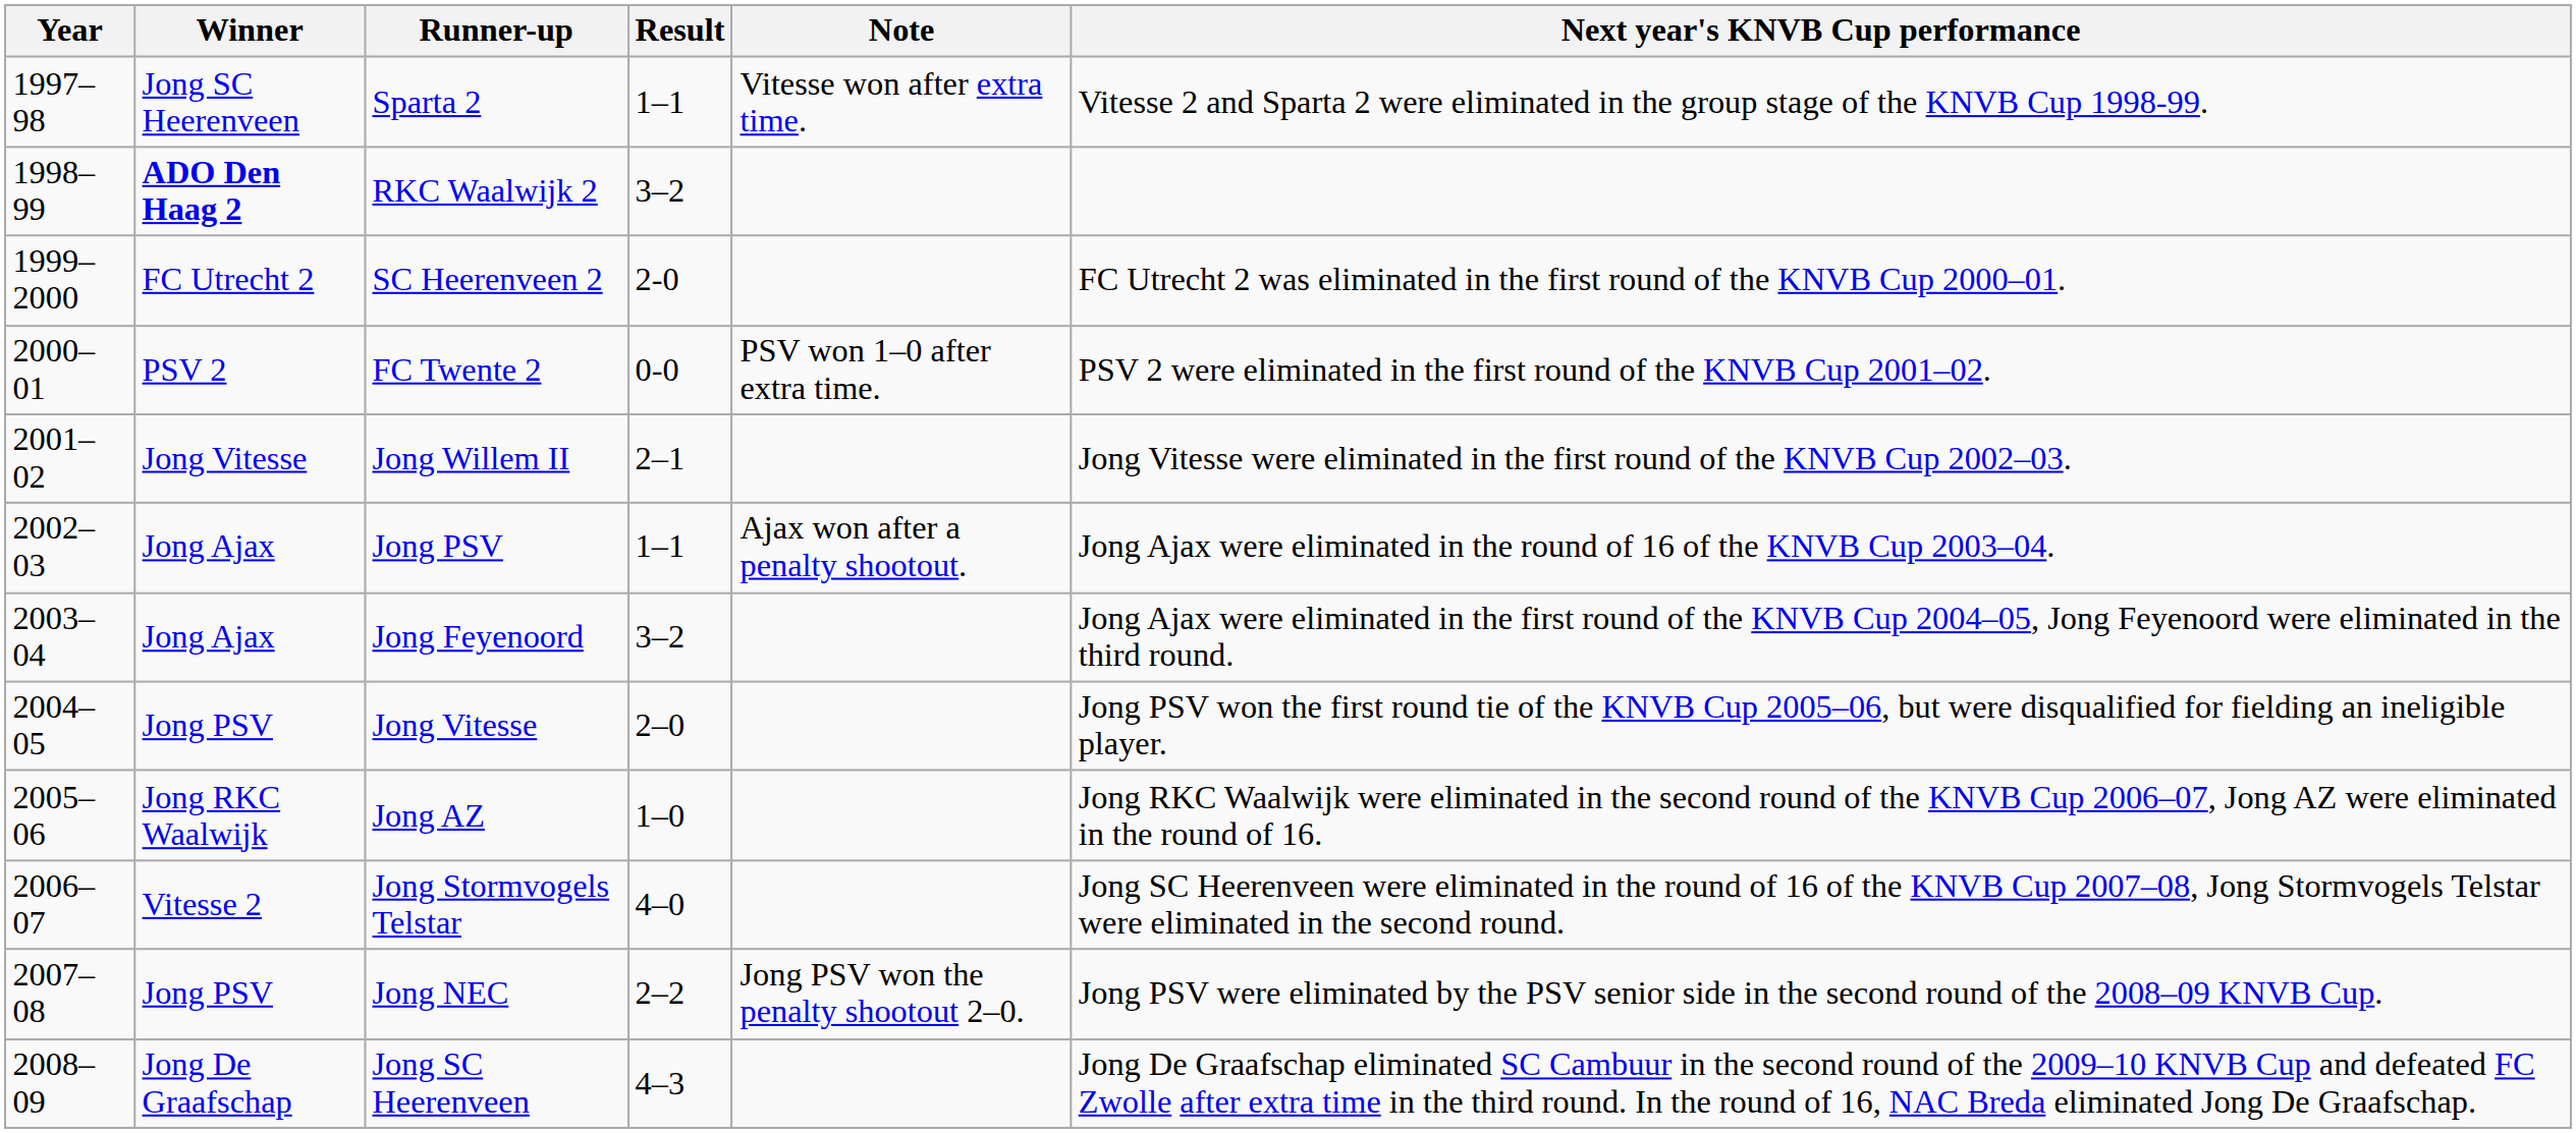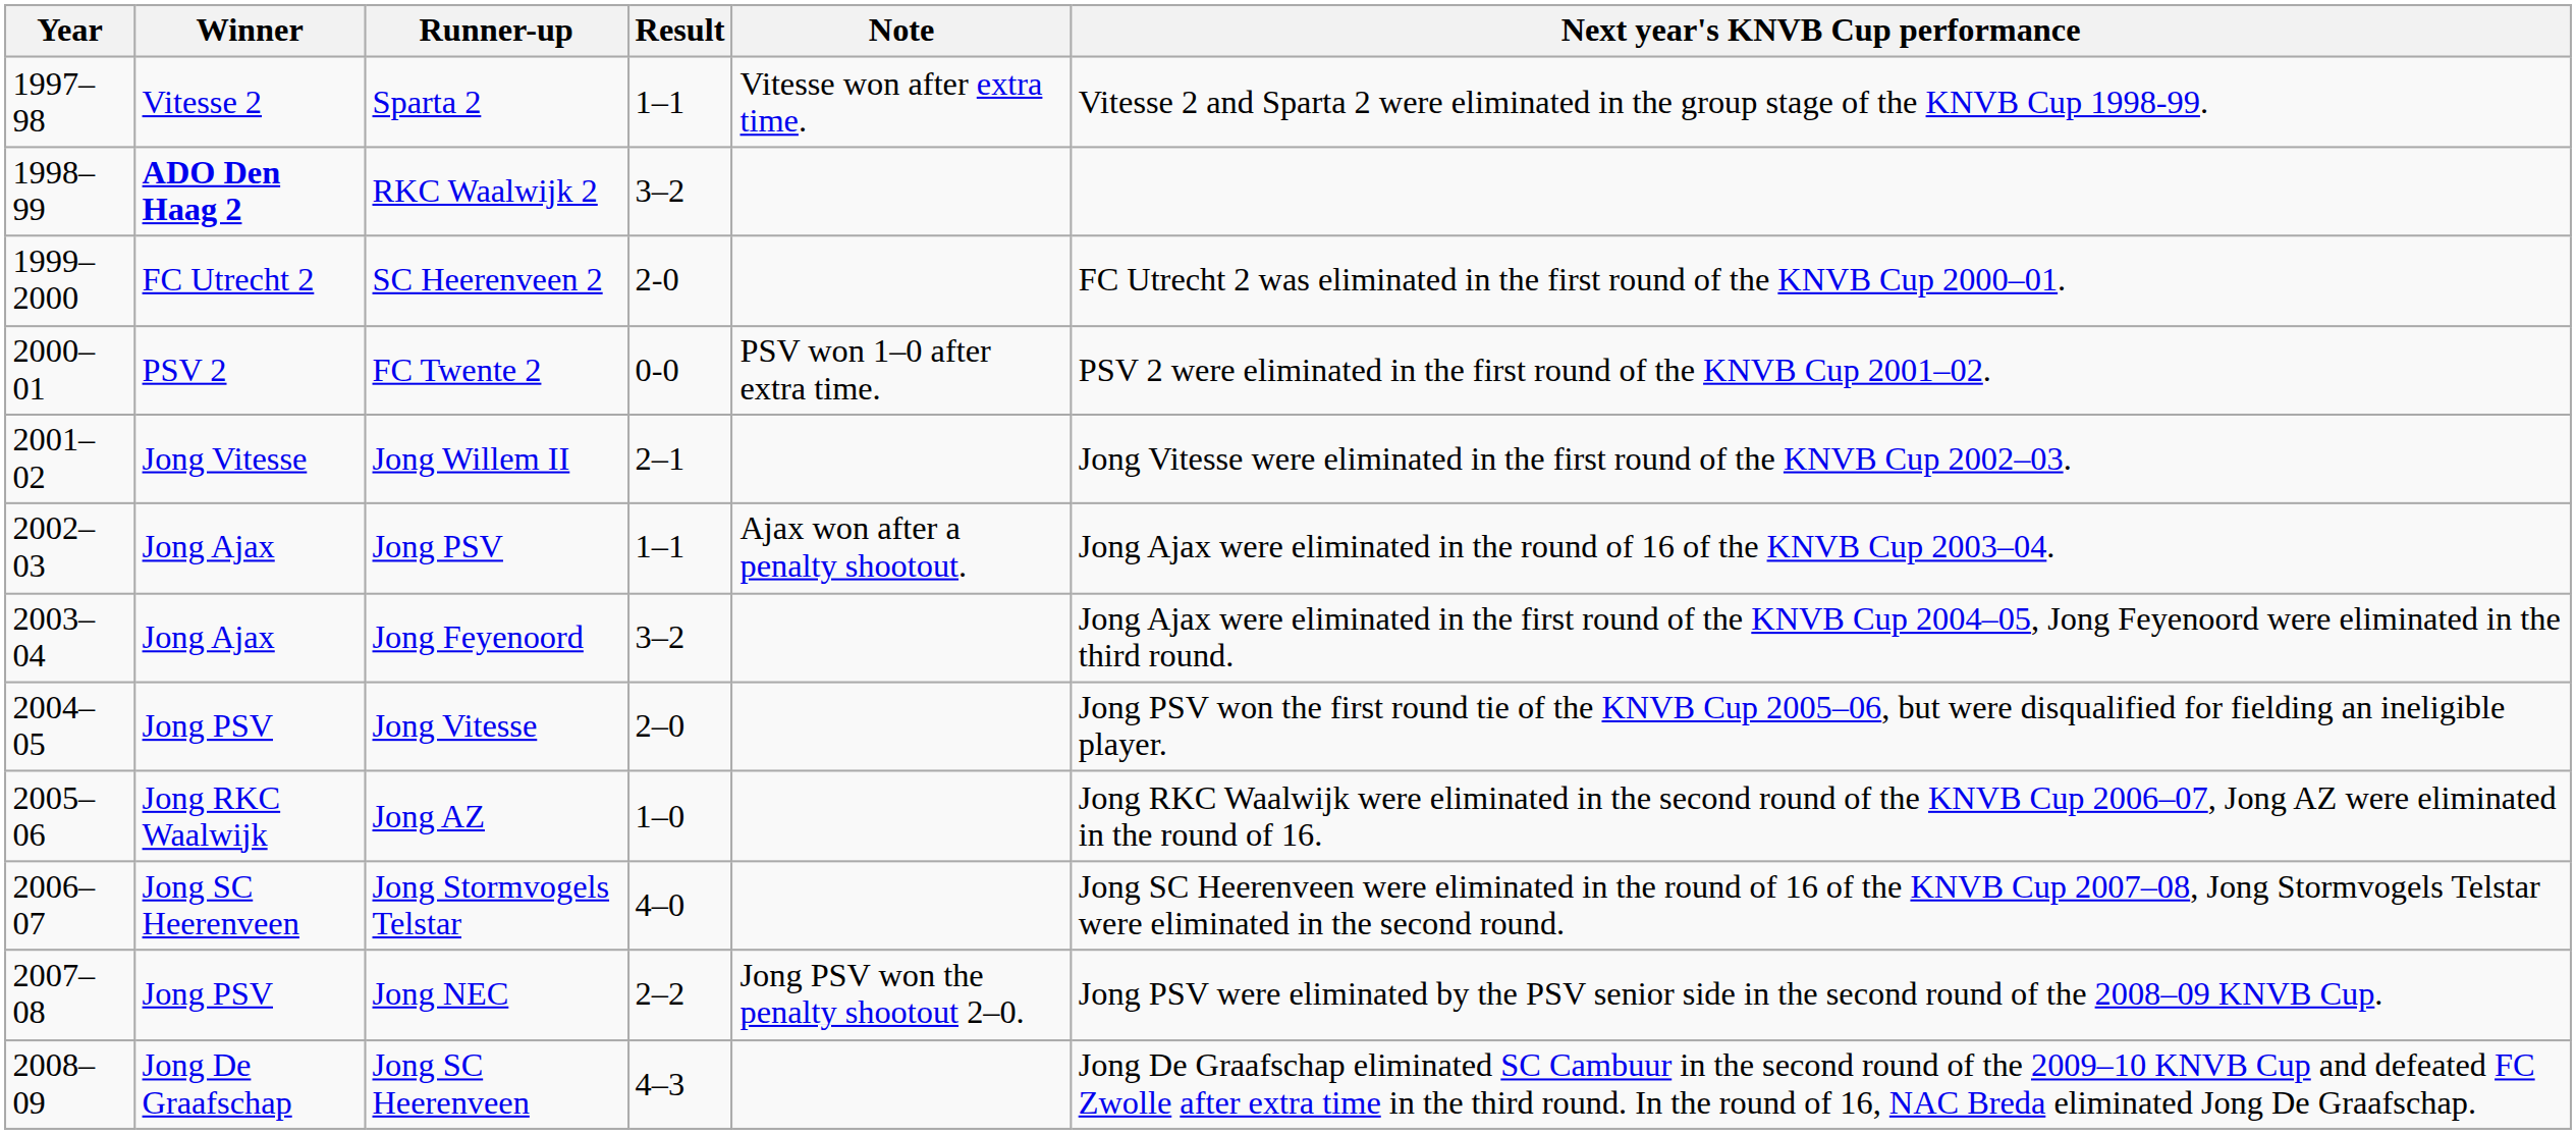Sparta 2 | Winner: Jong SC Heerenveen -> Vitesse 2
Jong Stormvogels Telstar | Winner: Vitesse 2 -> Jong SC Heerenveen
